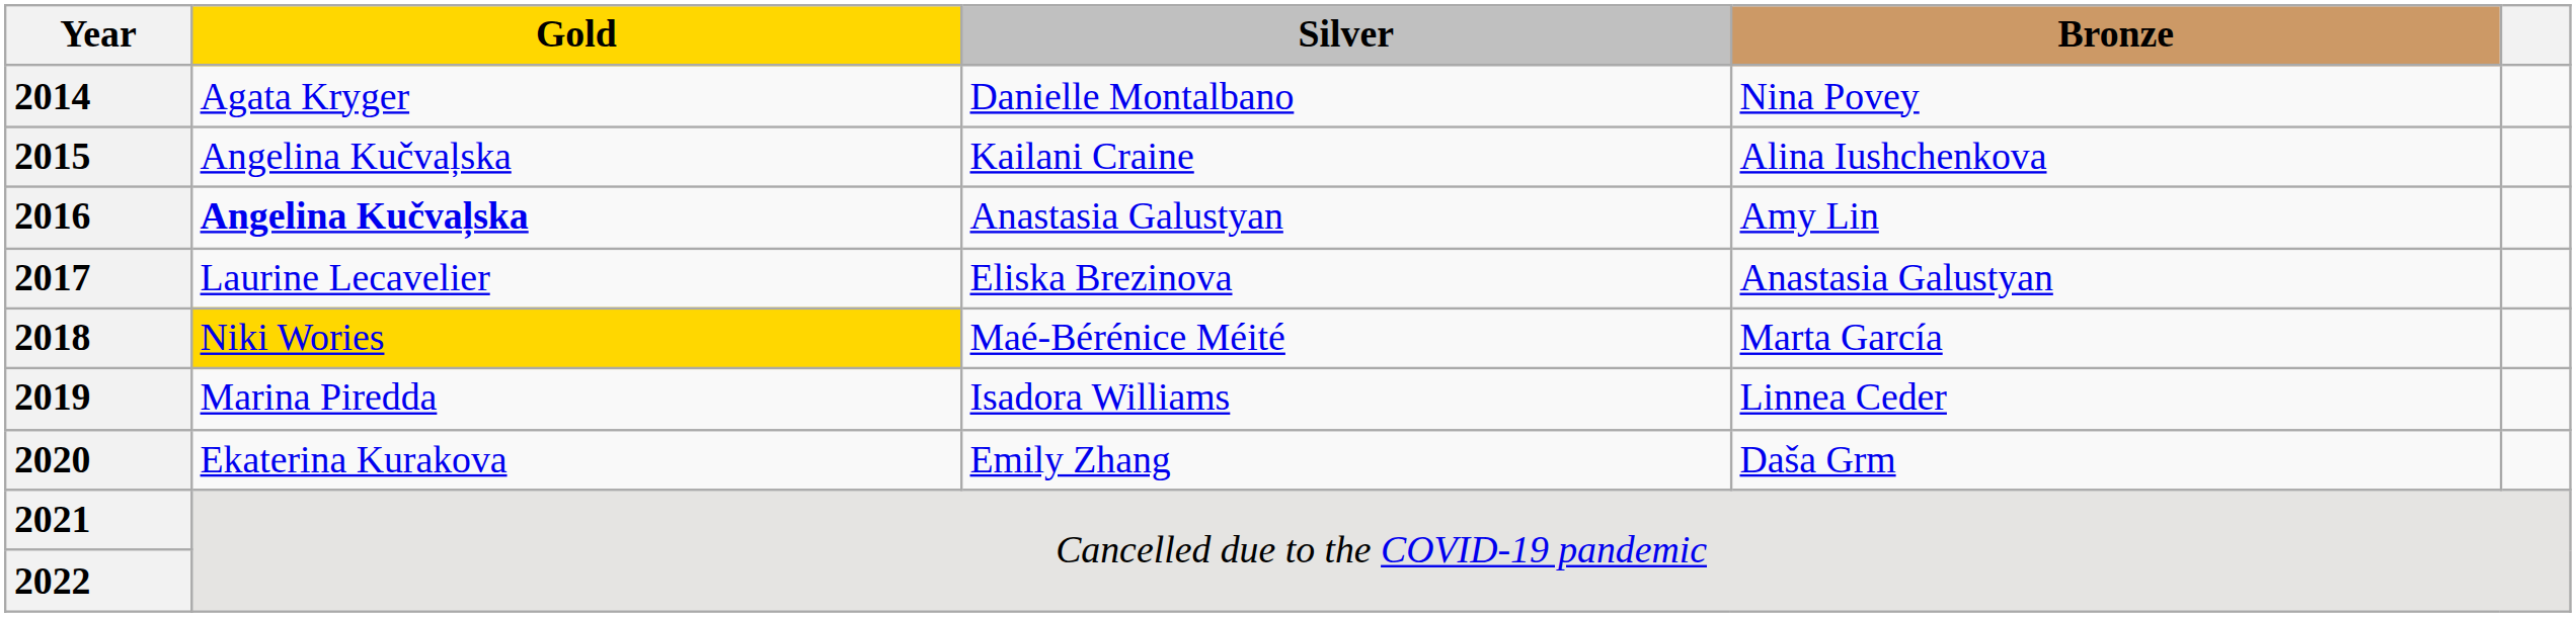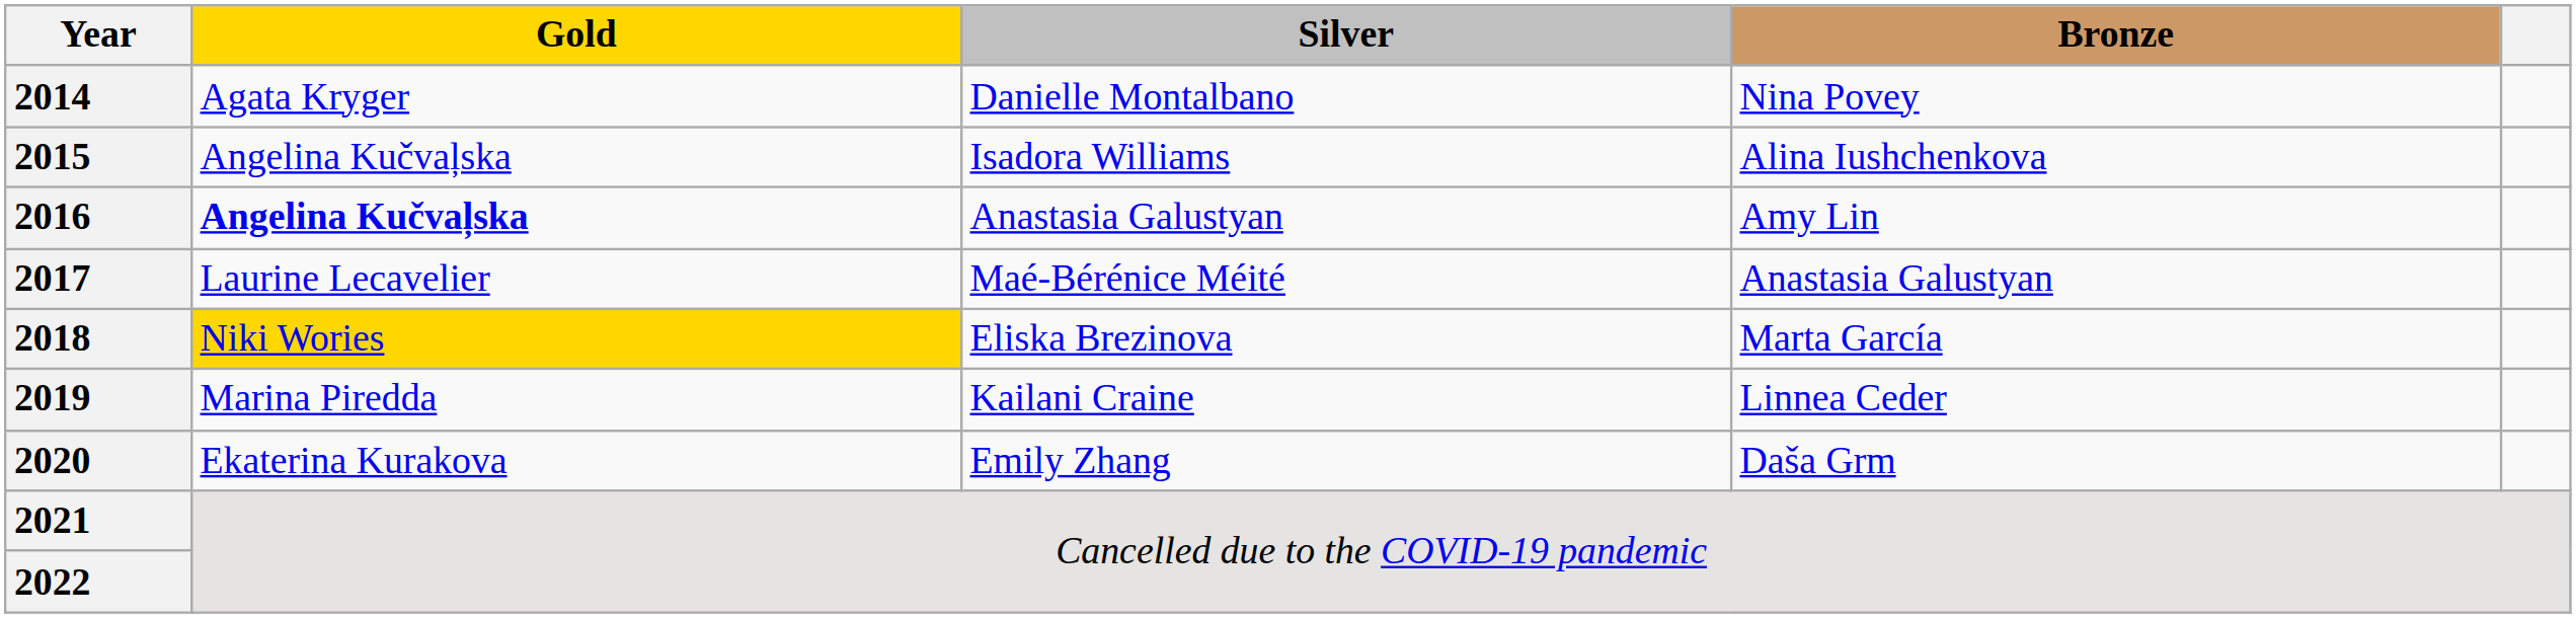2015 | Silver: Kailani Craine -> Isadora Williams
2017 | Silver: Eliska Brezinova -> Maé-Bérénice Méité
2018 | Silver: Maé-Bérénice Méité -> Eliska Brezinova
2019 | Silver: Isadora Williams -> Kailani Craine
